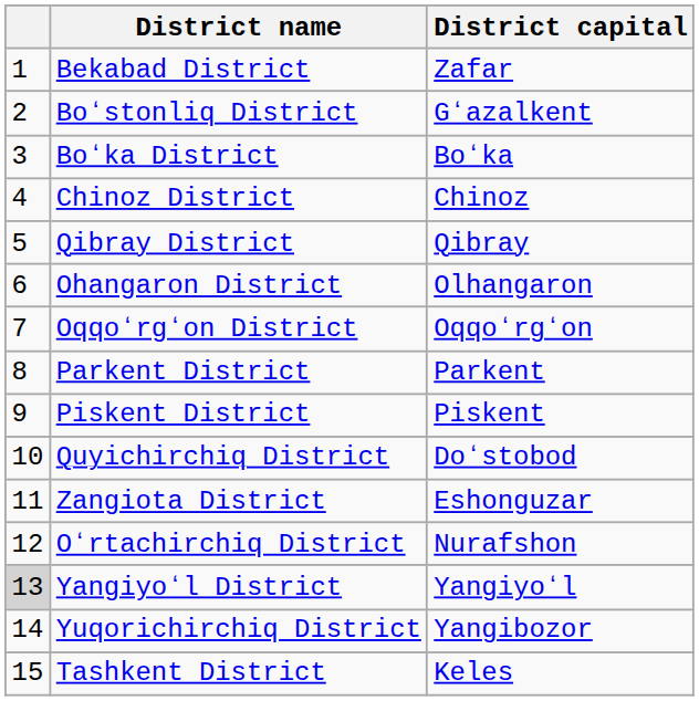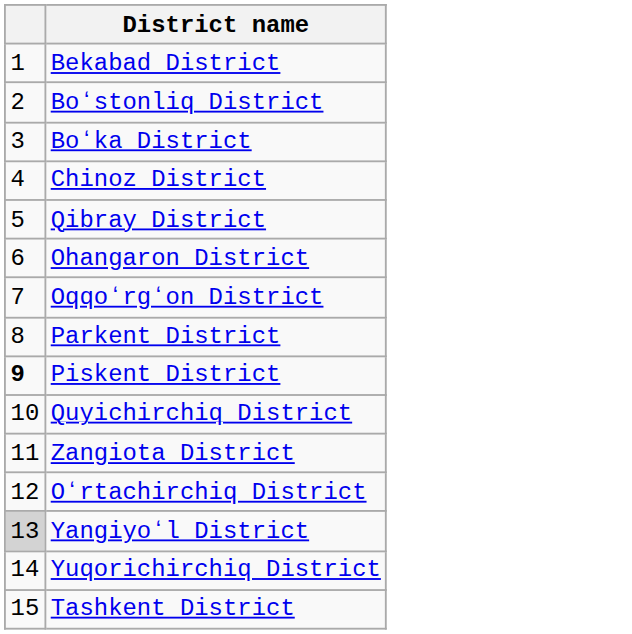- column: District capital | Zafar | Gʻazalkent | Boʻka | Chinoz | Qibray | Olhangaron | Oqqoʻrgʻon | Parkent | Piskent | Doʻstobod | Eshonguzar | Nurafshon | Yangiyoʻl | Yangibozor | Keles
Piskent District | column 1: normal -> bold
